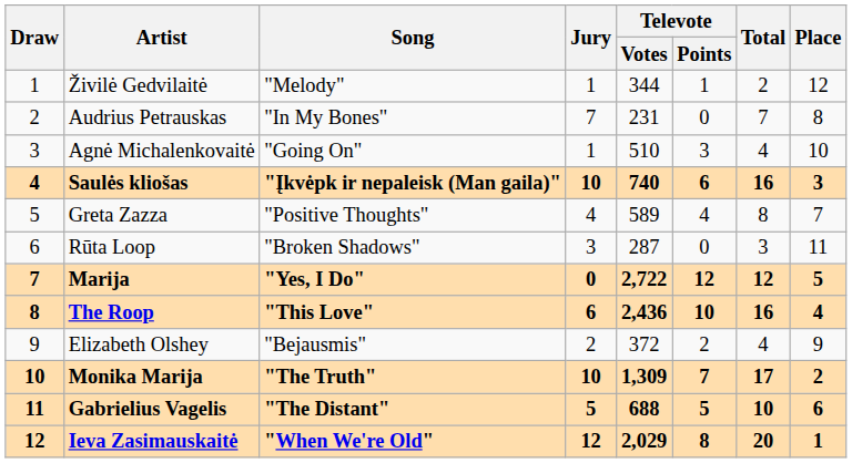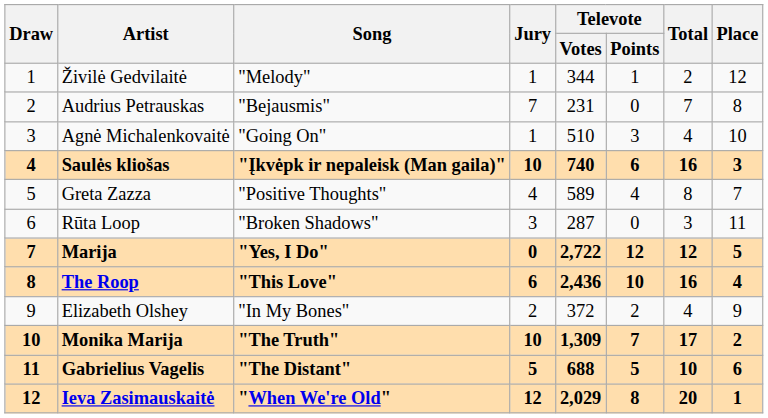Audrius Petrauskas | Song: "In My Bones" -> "Bejausmis"
Elizabeth Olshey | Song: "Bejausmis" -> "In My Bones"
